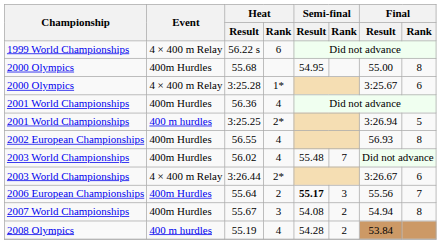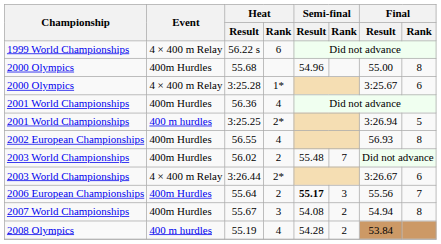55.68 | Semi-final / Result: 54.95 -> 54.96
56.02 | Heat / Rank: 4 -> 2
